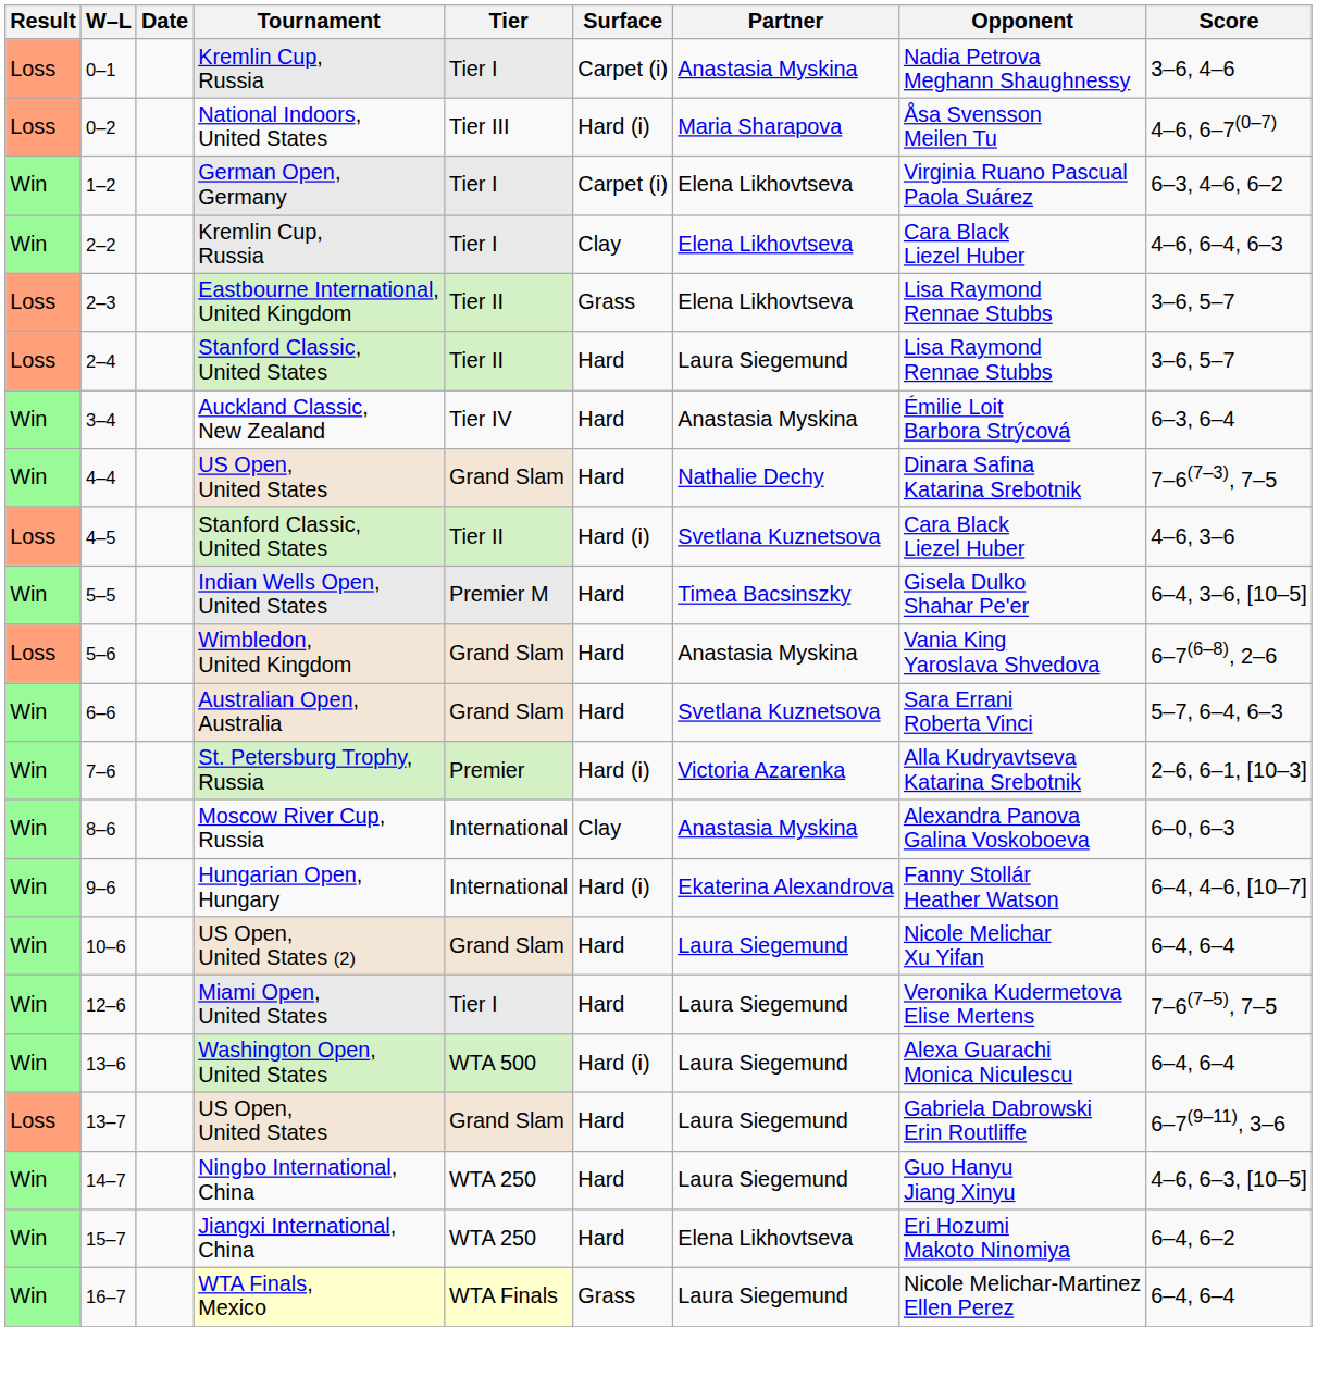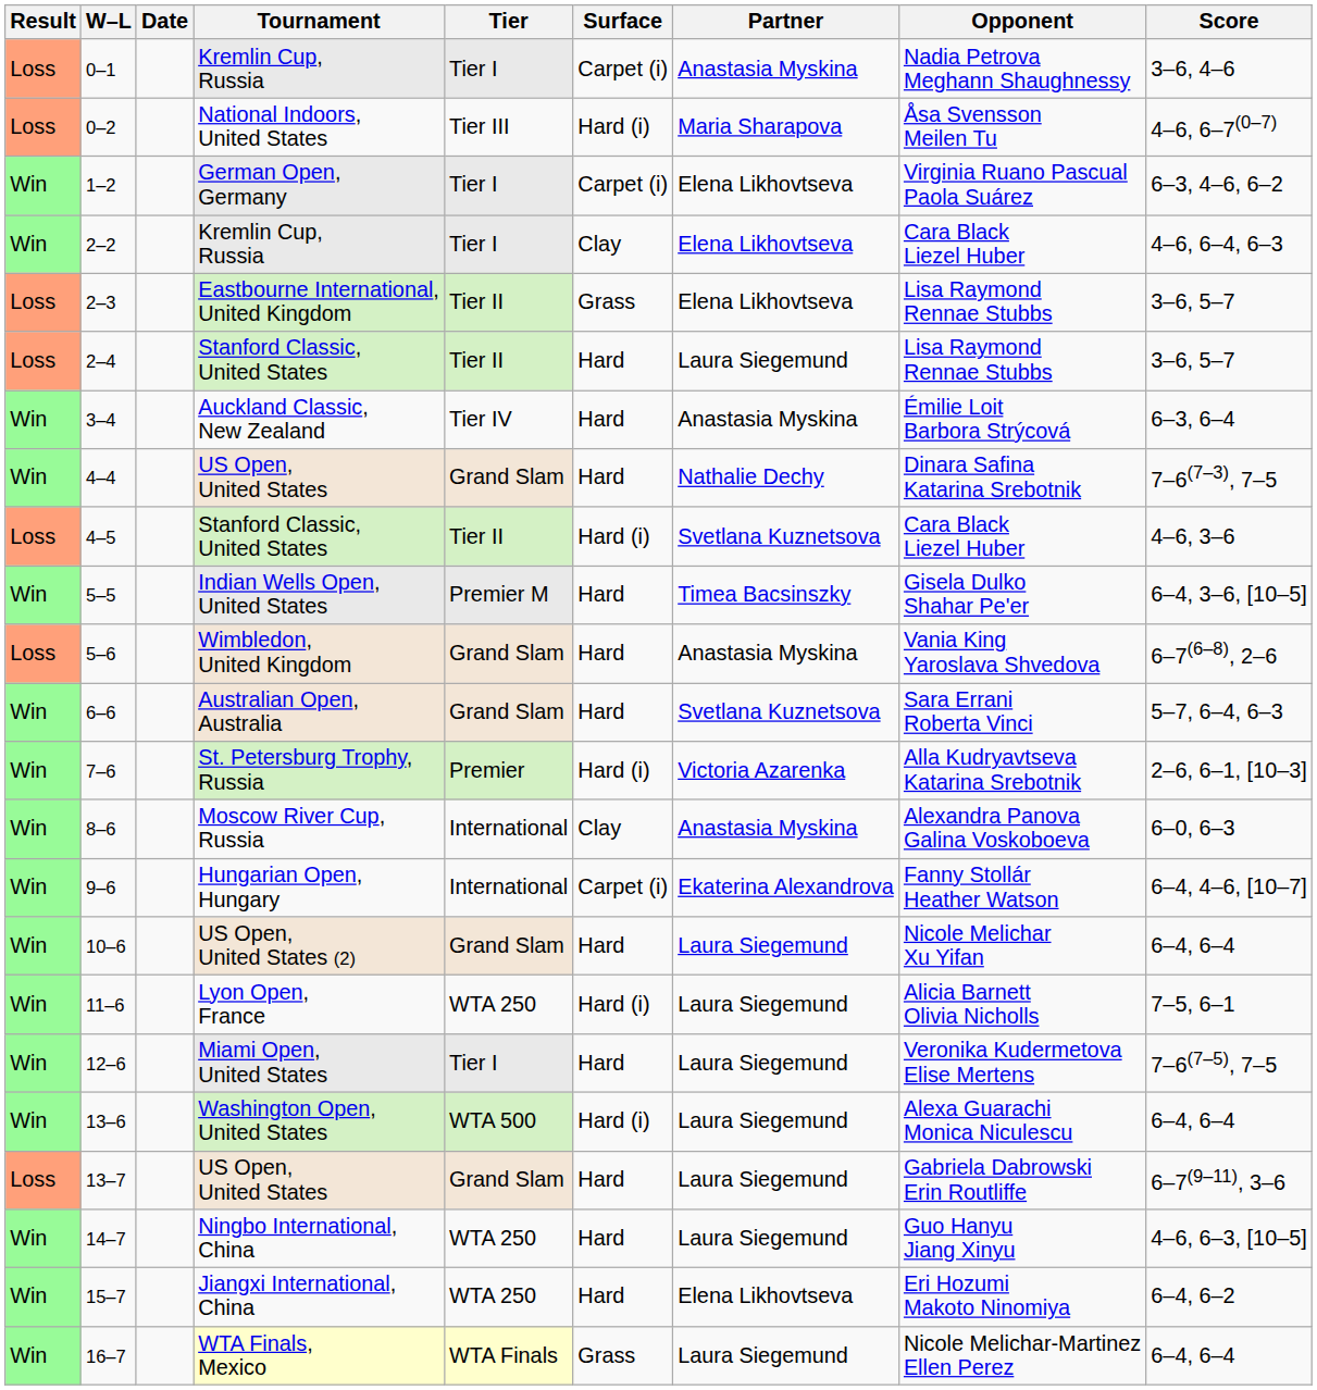9–6 | Surface: Hard (i) -> Carpet (i)
+ row: Win | 11–6 | Lyon Open, France | WTA 250 | Hard (i) | Laura Siegemund | Alicia Barnett Olivia Nicholls | 7–5, 6–1
